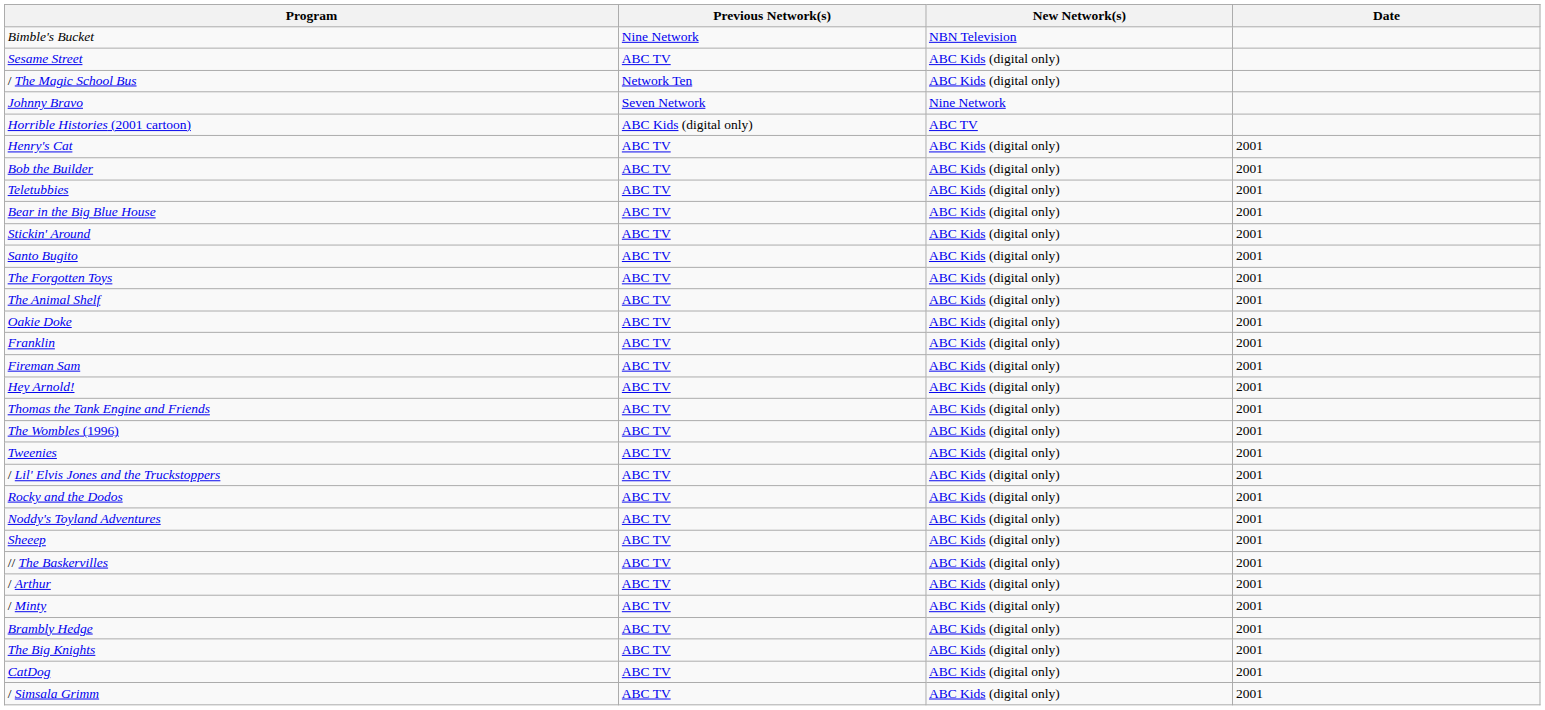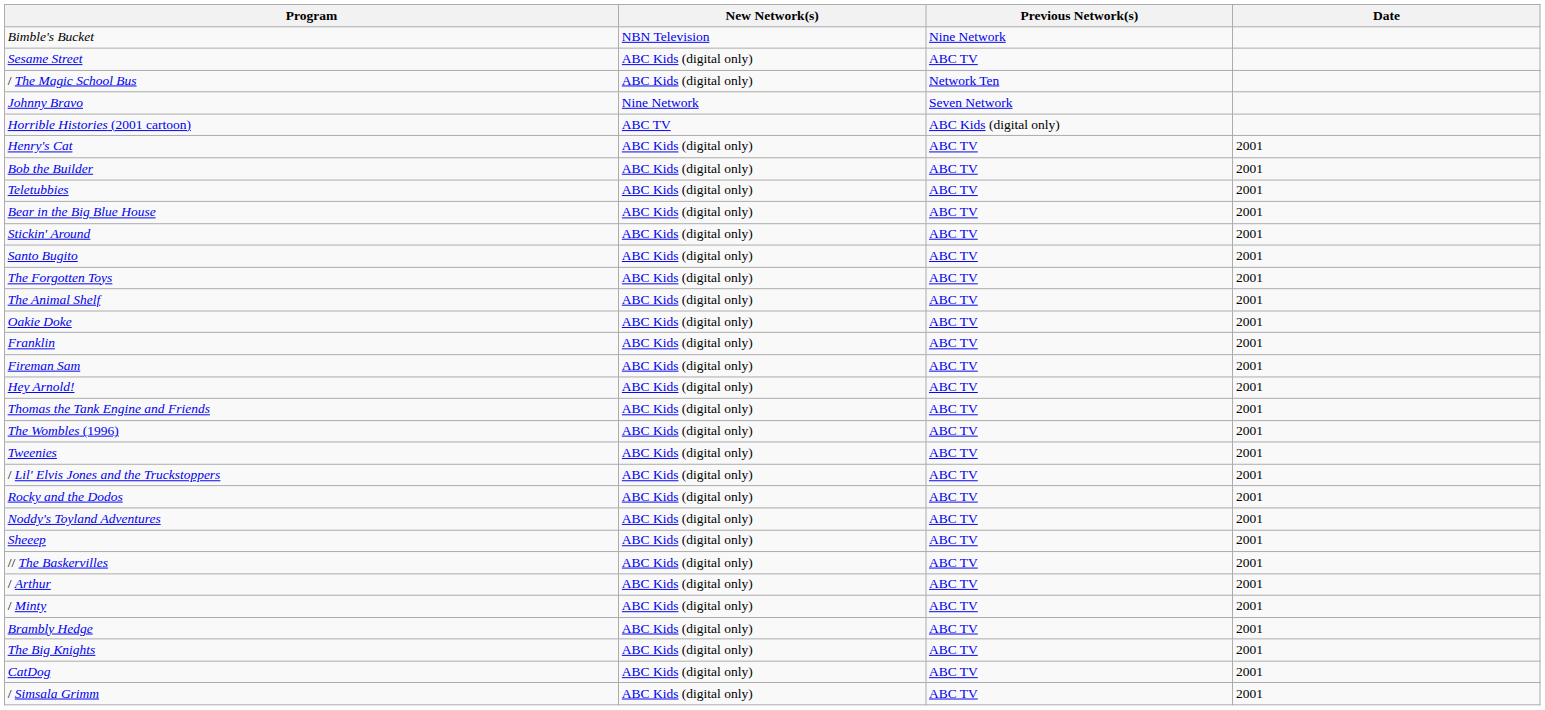columns swapped: New Network(s) <-> Previous Network(s)
